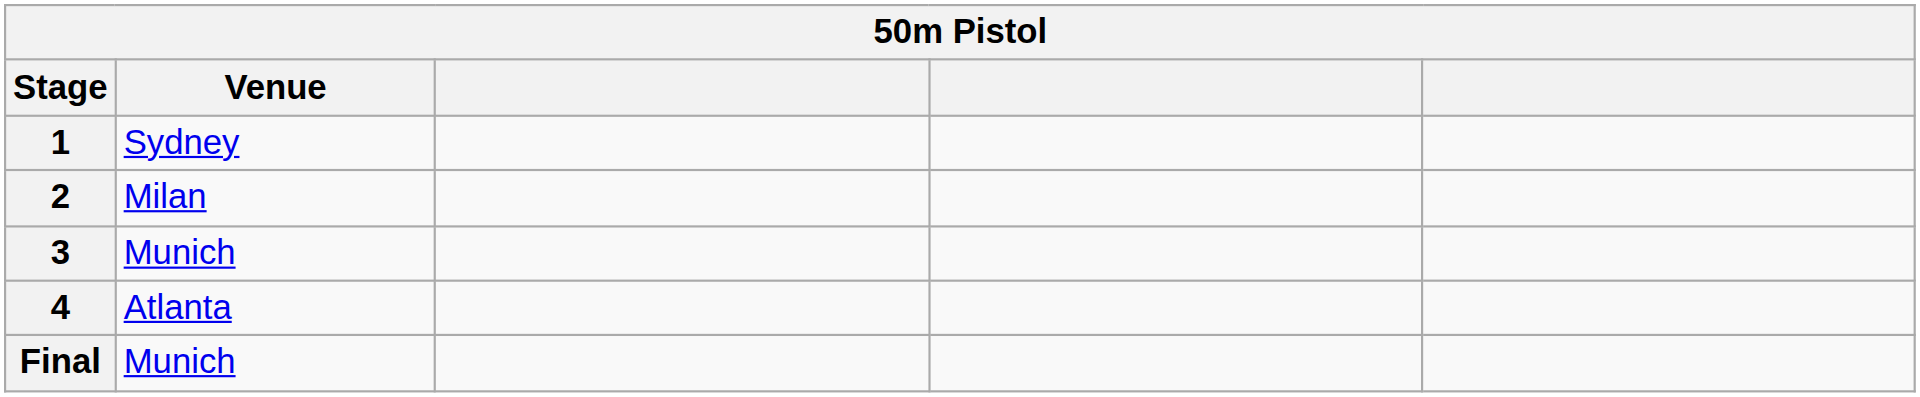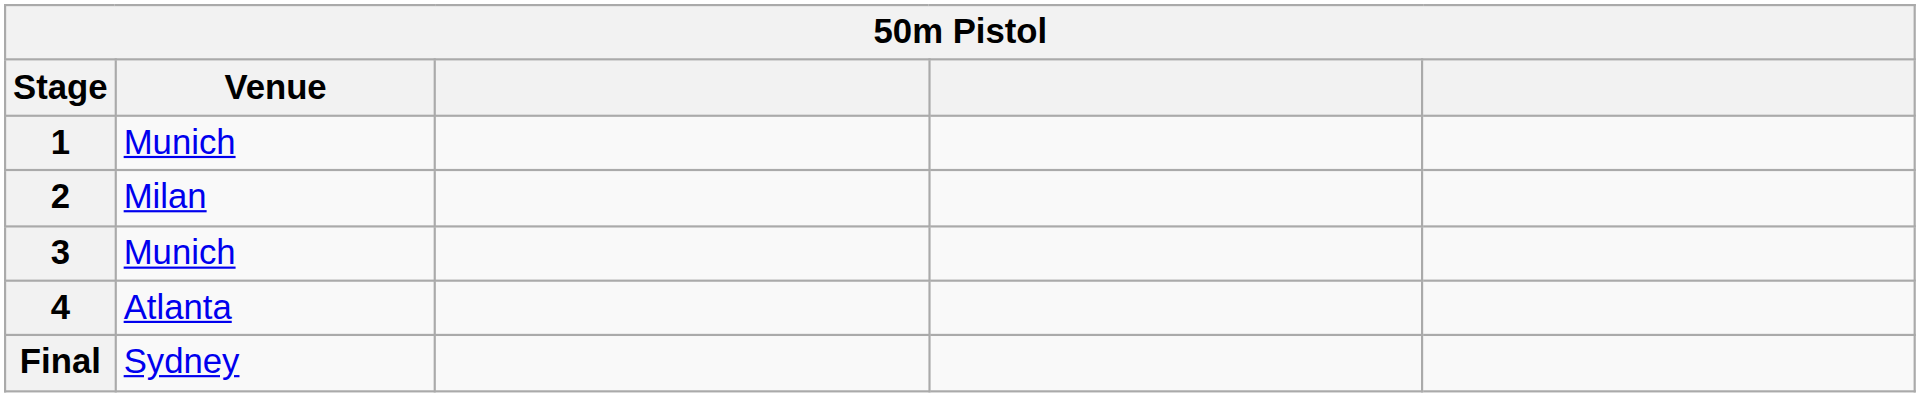1 | Venue: Sydney -> Munich
Final | Venue: Munich -> Sydney
